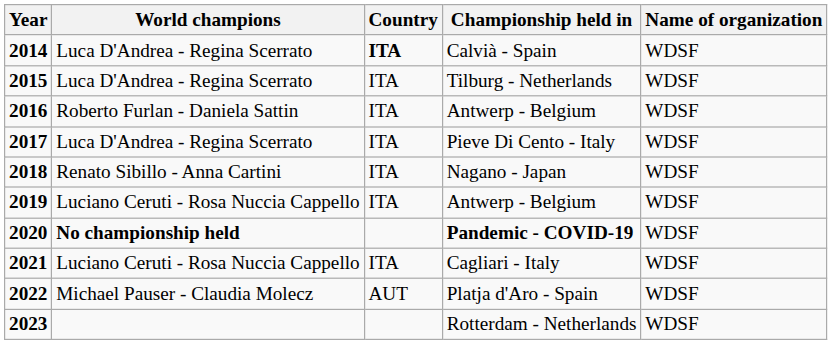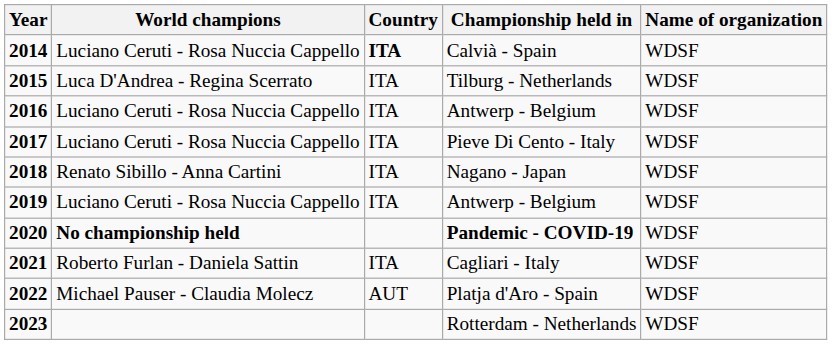Calvià - Spain | World champions: Luca D'Andrea - Regina Scerrato -> Luciano Ceruti - Rosa Nuccia Cappello
2016 / Antwerp - Belgium | World champions: Roberto Furlan - Daniela Sattin -> Luciano Ceruti - Rosa Nuccia Cappello
Pieve Di Cento - Italy | World champions: Luca D'Andrea - Regina Scerrato -> Luciano Ceruti - Rosa Nuccia Cappello
Cagliari - Italy | World champions: Luciano Ceruti - Rosa Nuccia Cappello -> Roberto Furlan - Daniela Sattin
